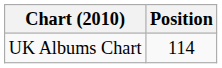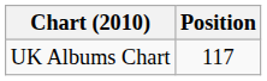UK Albums Chart | Position: 114 -> 117
